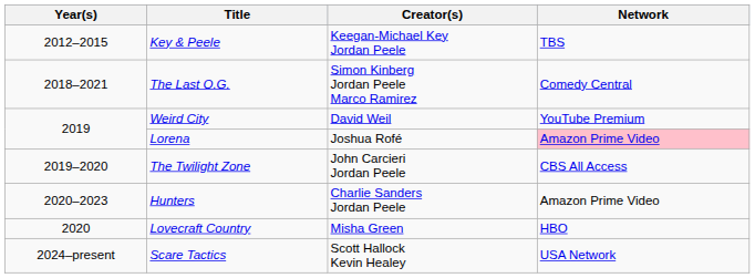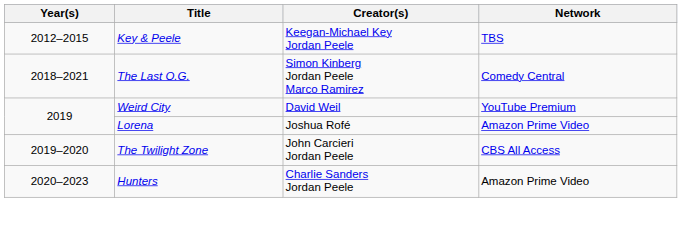Lorena | Network: pink background -> no background
- row: 2020 | Lovecraft Country | Misha Green | HBO
- row: 2024–present | Scare Tactics | Scott Hallock Kevin Healey | USA Network
